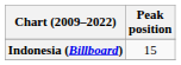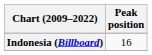Indonesia (Billboard) | Peak position: 15 -> 16
